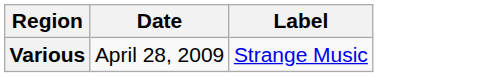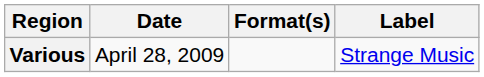+ column: Format(s)
